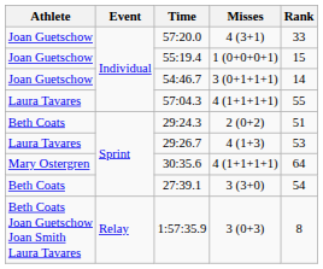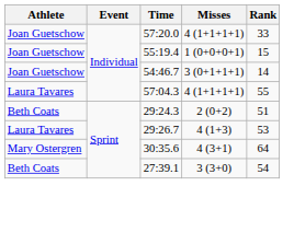57:20.0 | Misses: 4 (3+1) -> 4 (1+1+1+1)
30:35.6 | Misses: 4 (1+1+1+1) -> 4 (3+1)
- row: Beth Coats Joan Guetschow Joan Smith Laura Tavares | Relay | 1:57:35.9 | 3 (0+3) | 8
